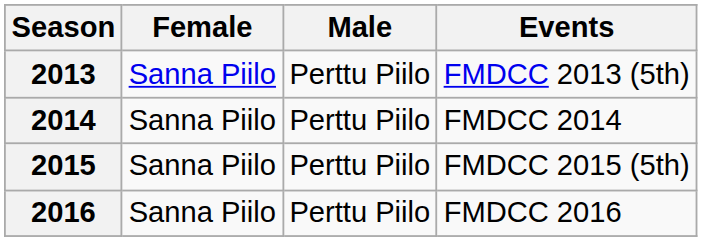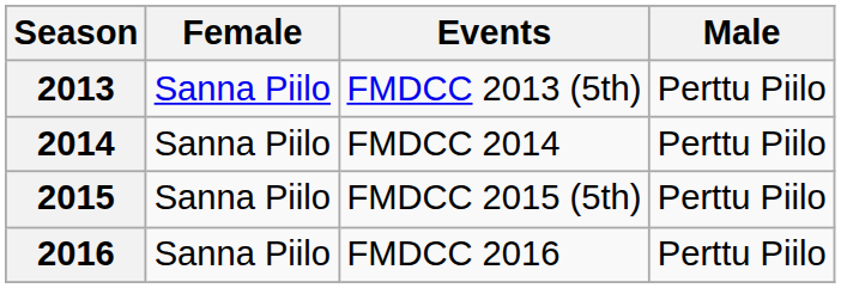columns swapped: Male <-> Events
